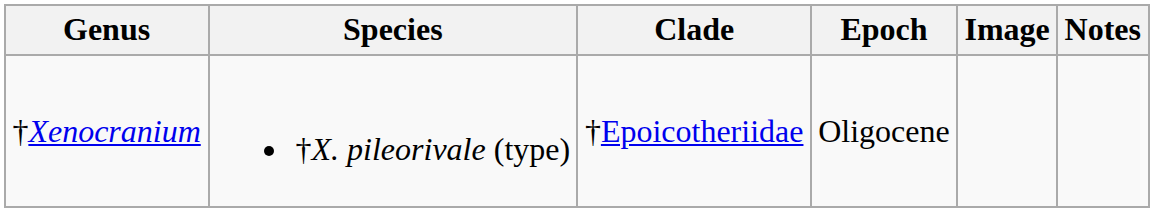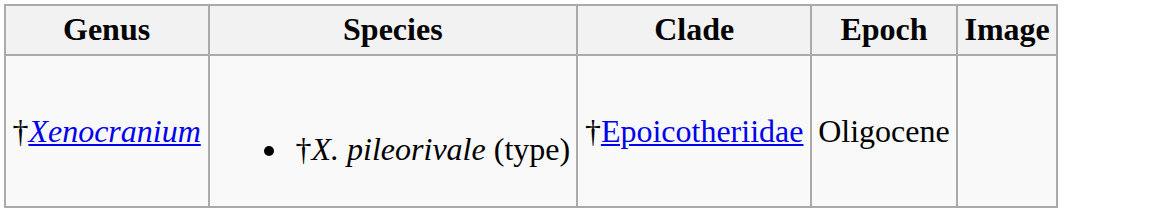- column: Notes
